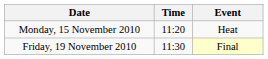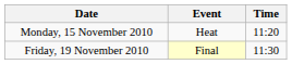columns swapped: Time <-> Event
